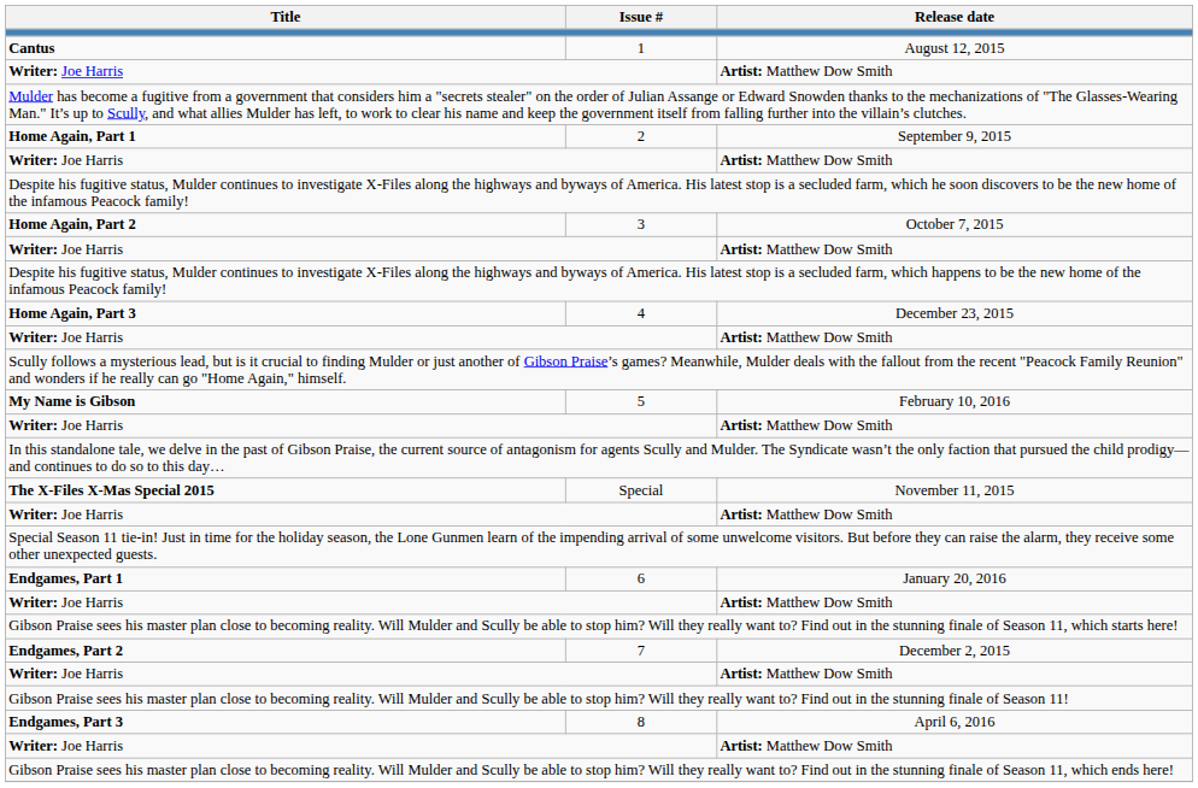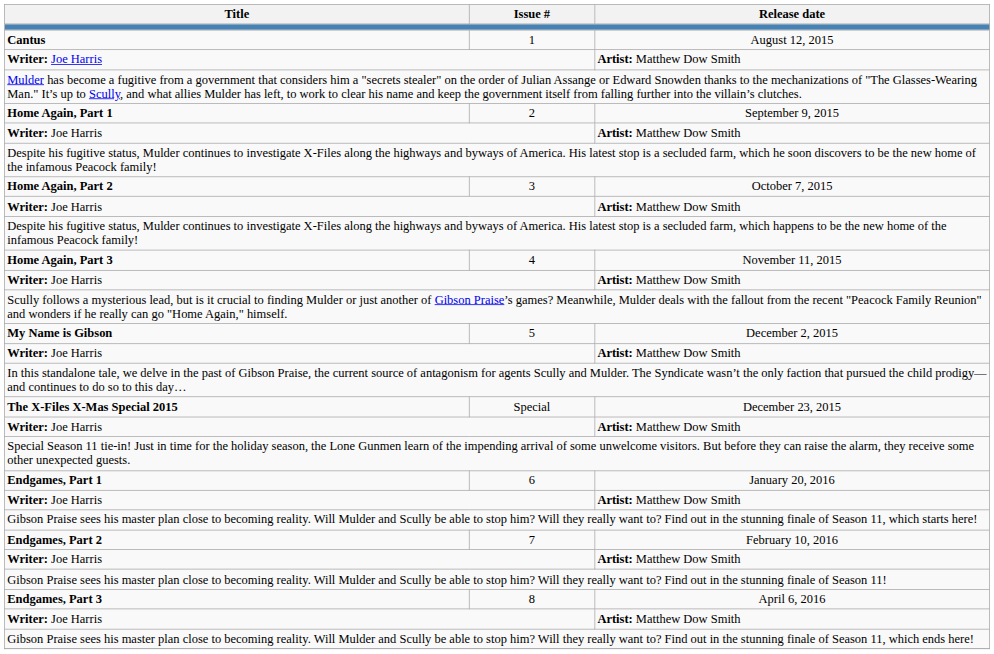Home Again, Part 3 | Release date: December 23, 2015 -> November 11, 2015
My Name is Gibson | Release date: February 10, 2016 -> December 2, 2015
The X-Files X-Mas Special 2015 | Release date: November 11, 2015 -> December 23, 2015
Endgames, Part 2 | Release date: December 2, 2015 -> February 10, 2016
